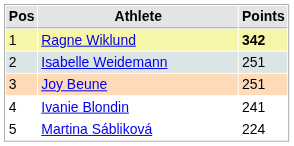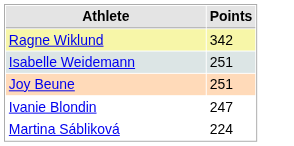- column: Pos | 1 | 2 | 3 | 4 | 5
Ragne Wiklund | Points: bold -> normal
Ivanie Blondin | Points: 241 -> 247
